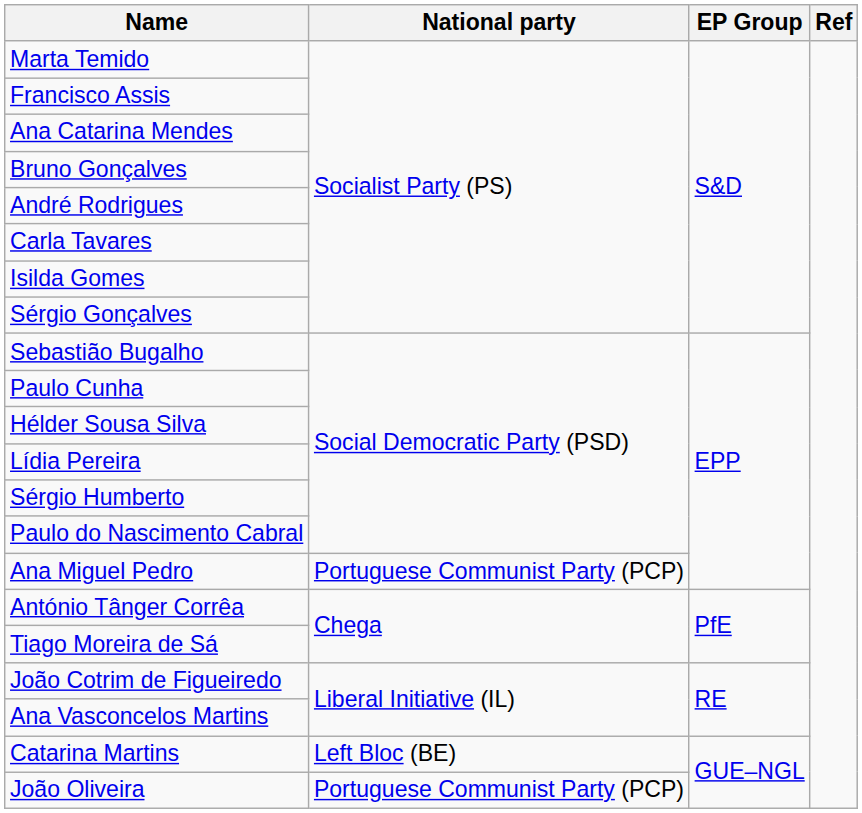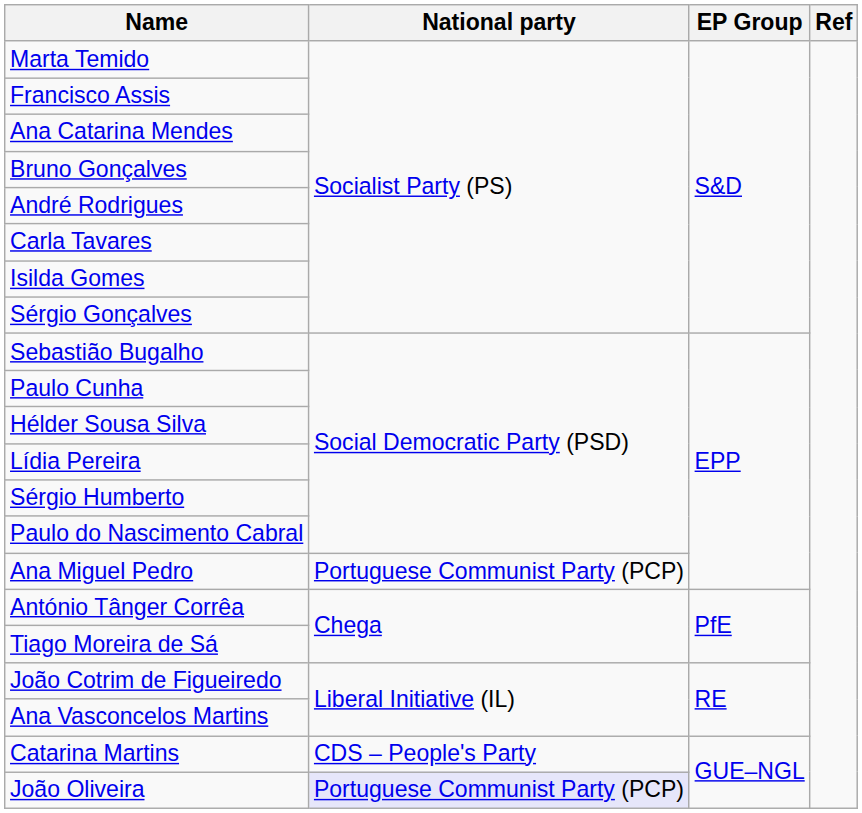Catarina Martins | National party: Left Bloc (BE) -> CDS – People's Party
João Oliveira | National party: no background -> lavender background
